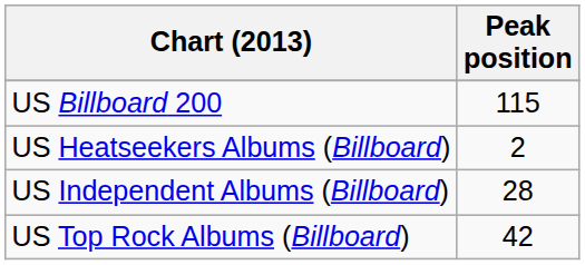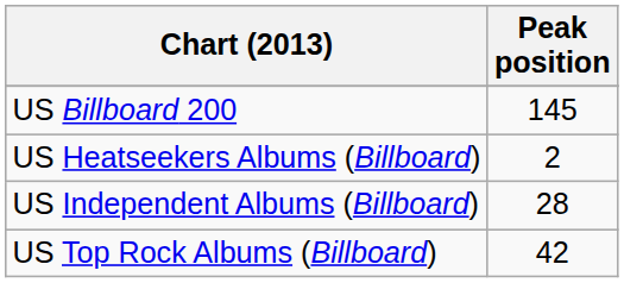US Billboard 200 | Peak position: 115 -> 145
